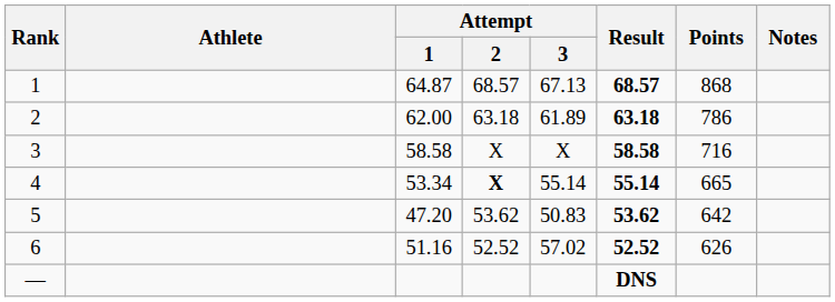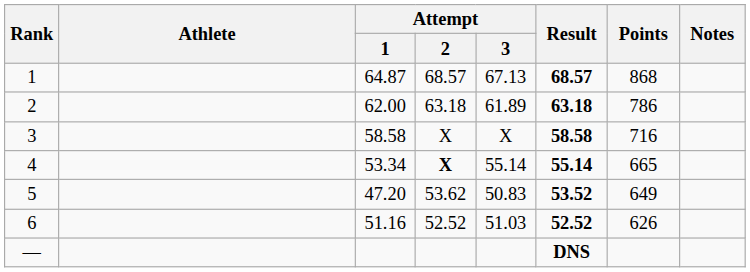5 | Result: 53.62 -> 53.52
5 | Points: 642 -> 649
6 | Attempt / 3: 57.02 -> 51.03
